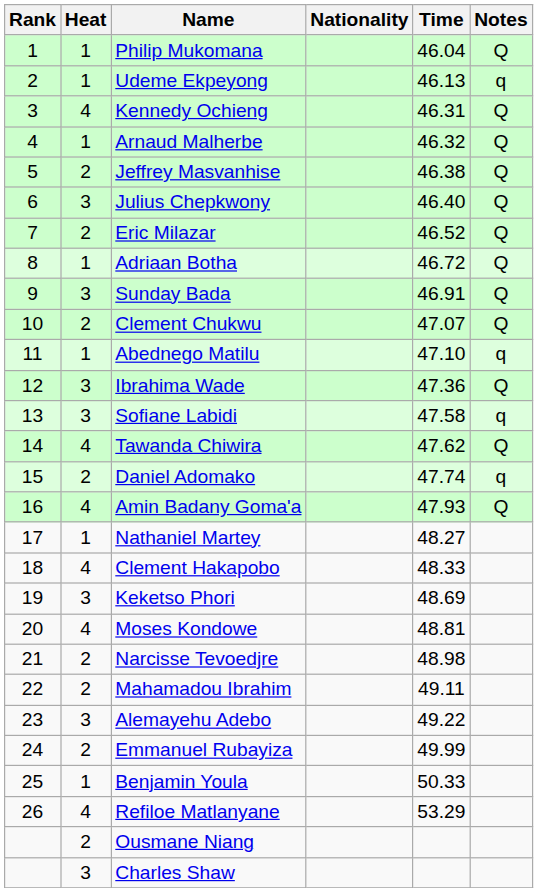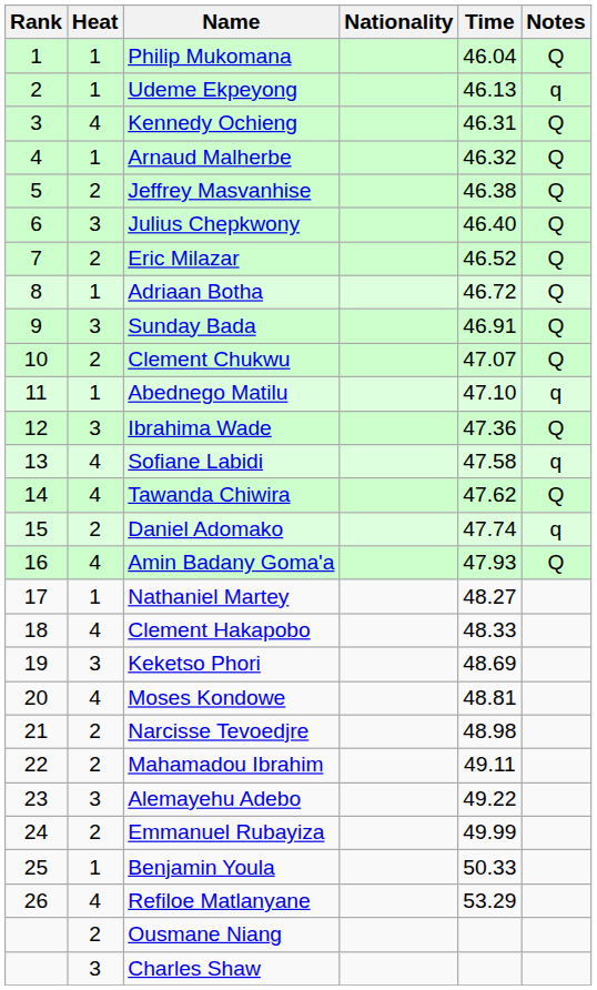Sofiane Labidi | Heat: 3 -> 4
